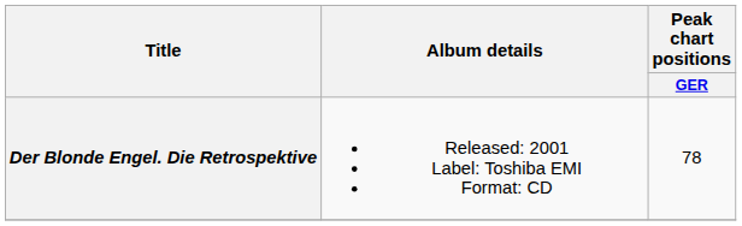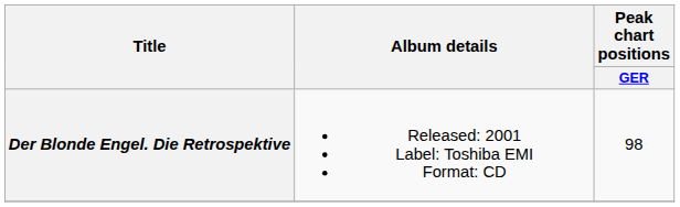Der Blonde Engel. Die Retrospektive | Peak chart positions / GER: 78 -> 98
